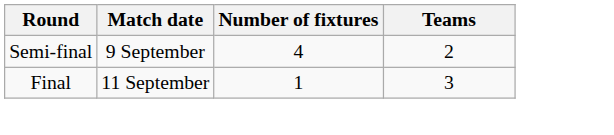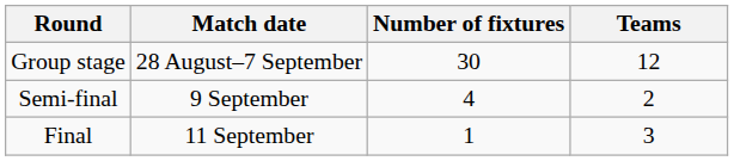+ row: Group stage | 28 August–7 September | 30 | 12
